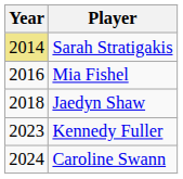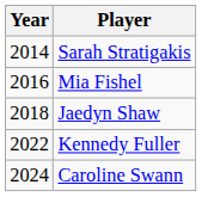Sarah Stratigakis | Year: khaki background -> no background
Kennedy Fuller | Year: 2023 -> 2022
